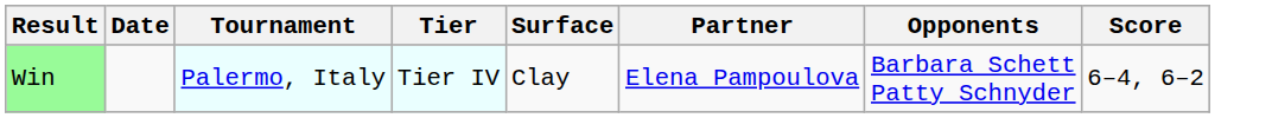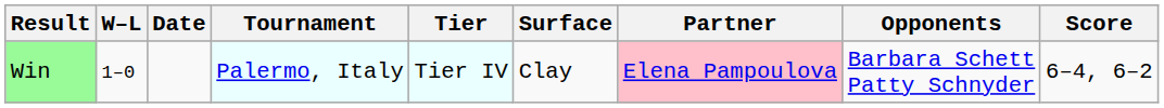+ column: W–L | 1–0
Win | Partner: no background -> pink background
